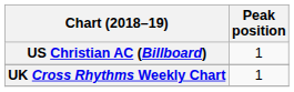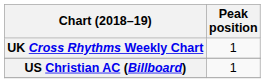rows swapped: UK Cross Rhythms Weekly Chart <-> US Christian AC (Billboard)
